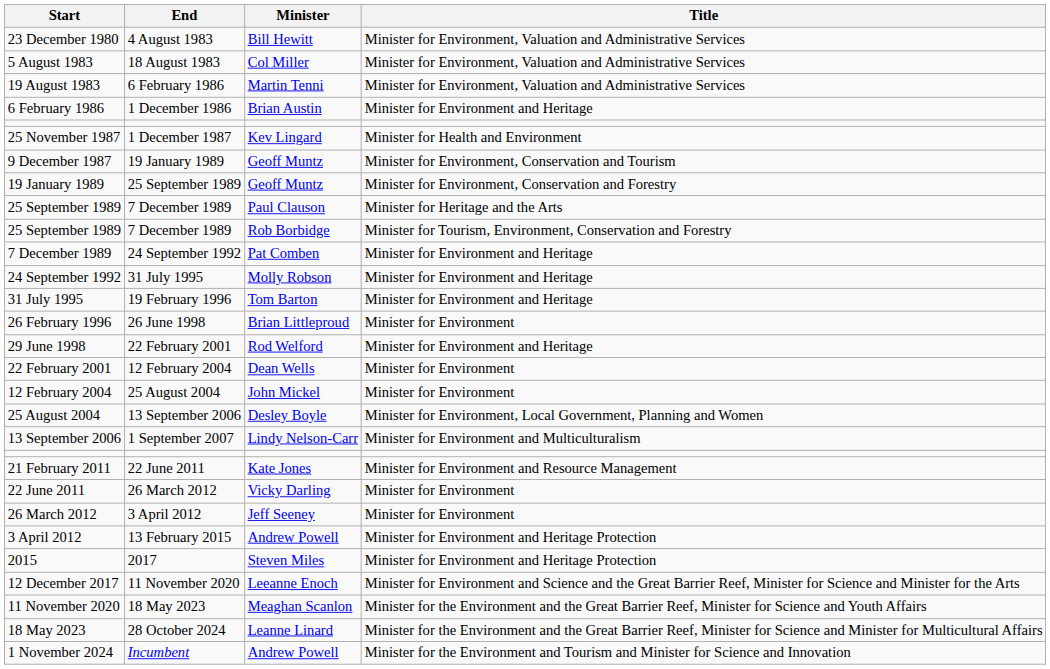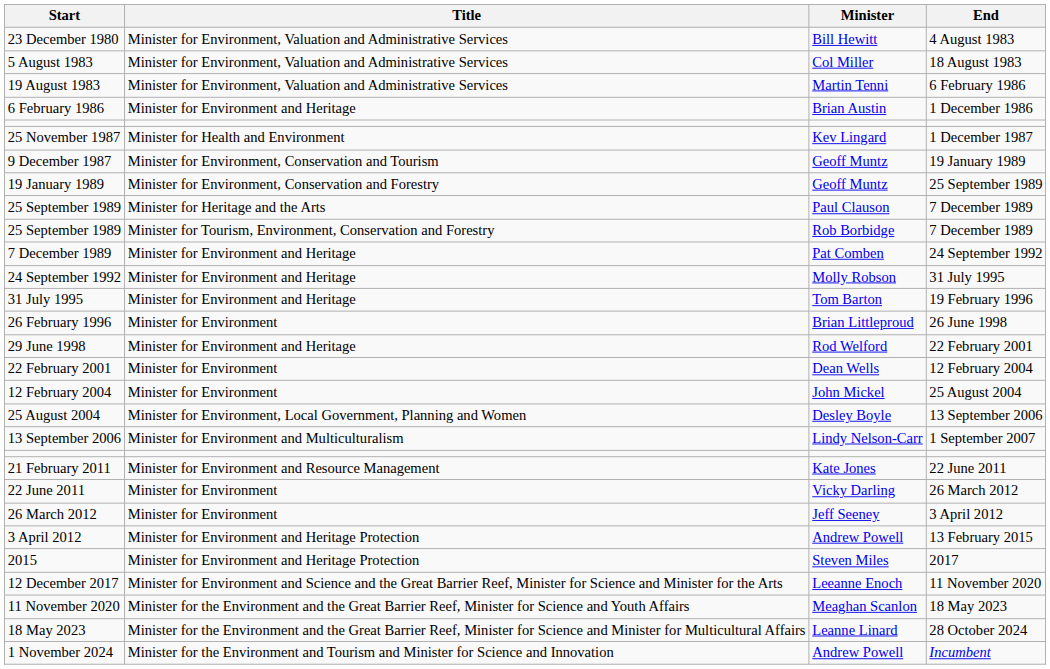columns swapped: End <-> Title
